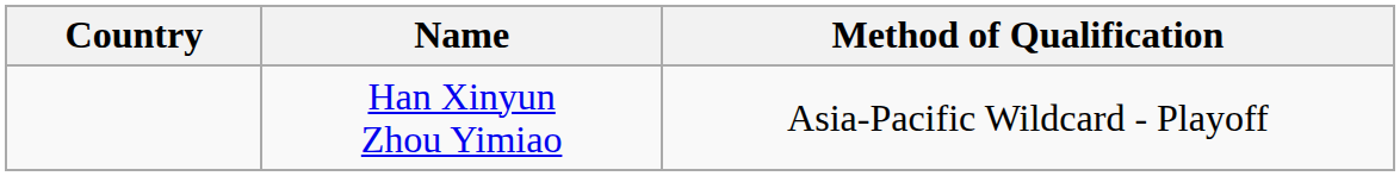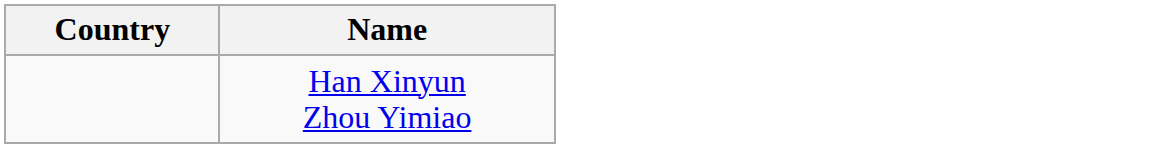- column: Method of Qualification | Asia-Pacific Wildcard - Playoff
